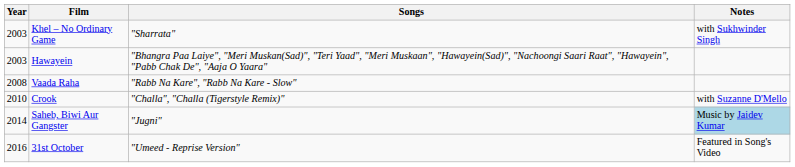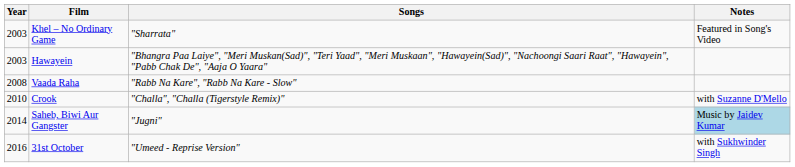Khel – No Ordinary Game | Notes: with Sukhwinder Singh -> Featured in Song's Video
31st October | Notes: Featured in Song's Video -> with Sukhwinder Singh
